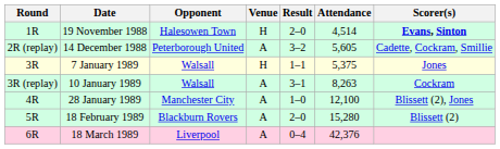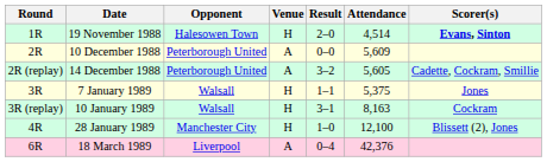+ row: 2R | 10 December 1988 | Peterborough United | A | 0–0 | 5,609
10 January 1989 | Venue: A -> H
10 January 1989 | Attendance: 8,263 -> 8,163
28 January 1989 | Venue: A -> H
- row: 5R | 18 February 1989 | Blackburn Rovers | A | 2–0 | 15,280 | Blissett (2)
